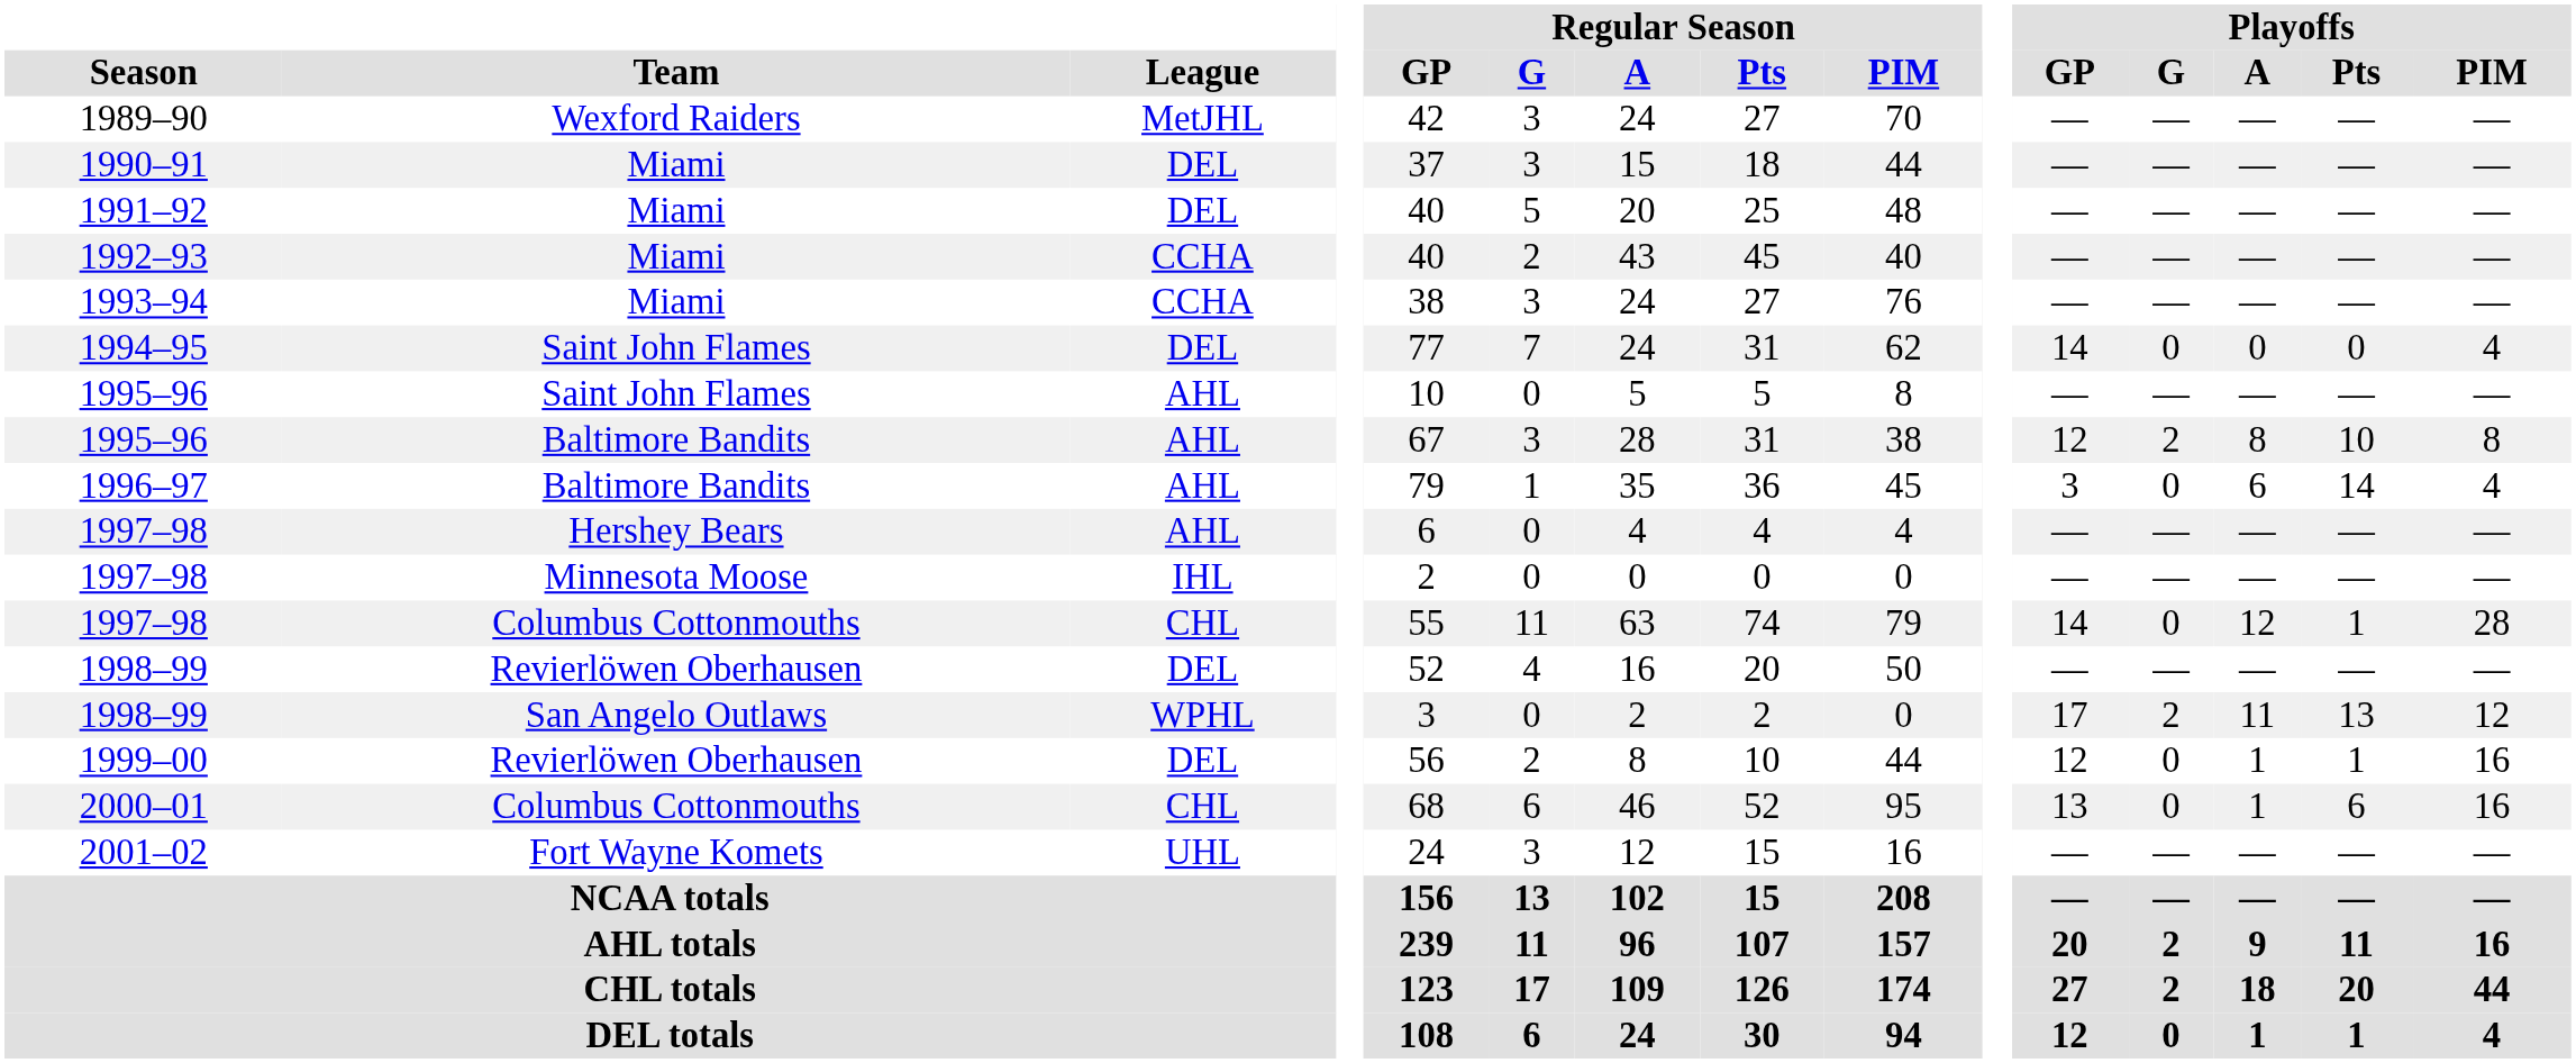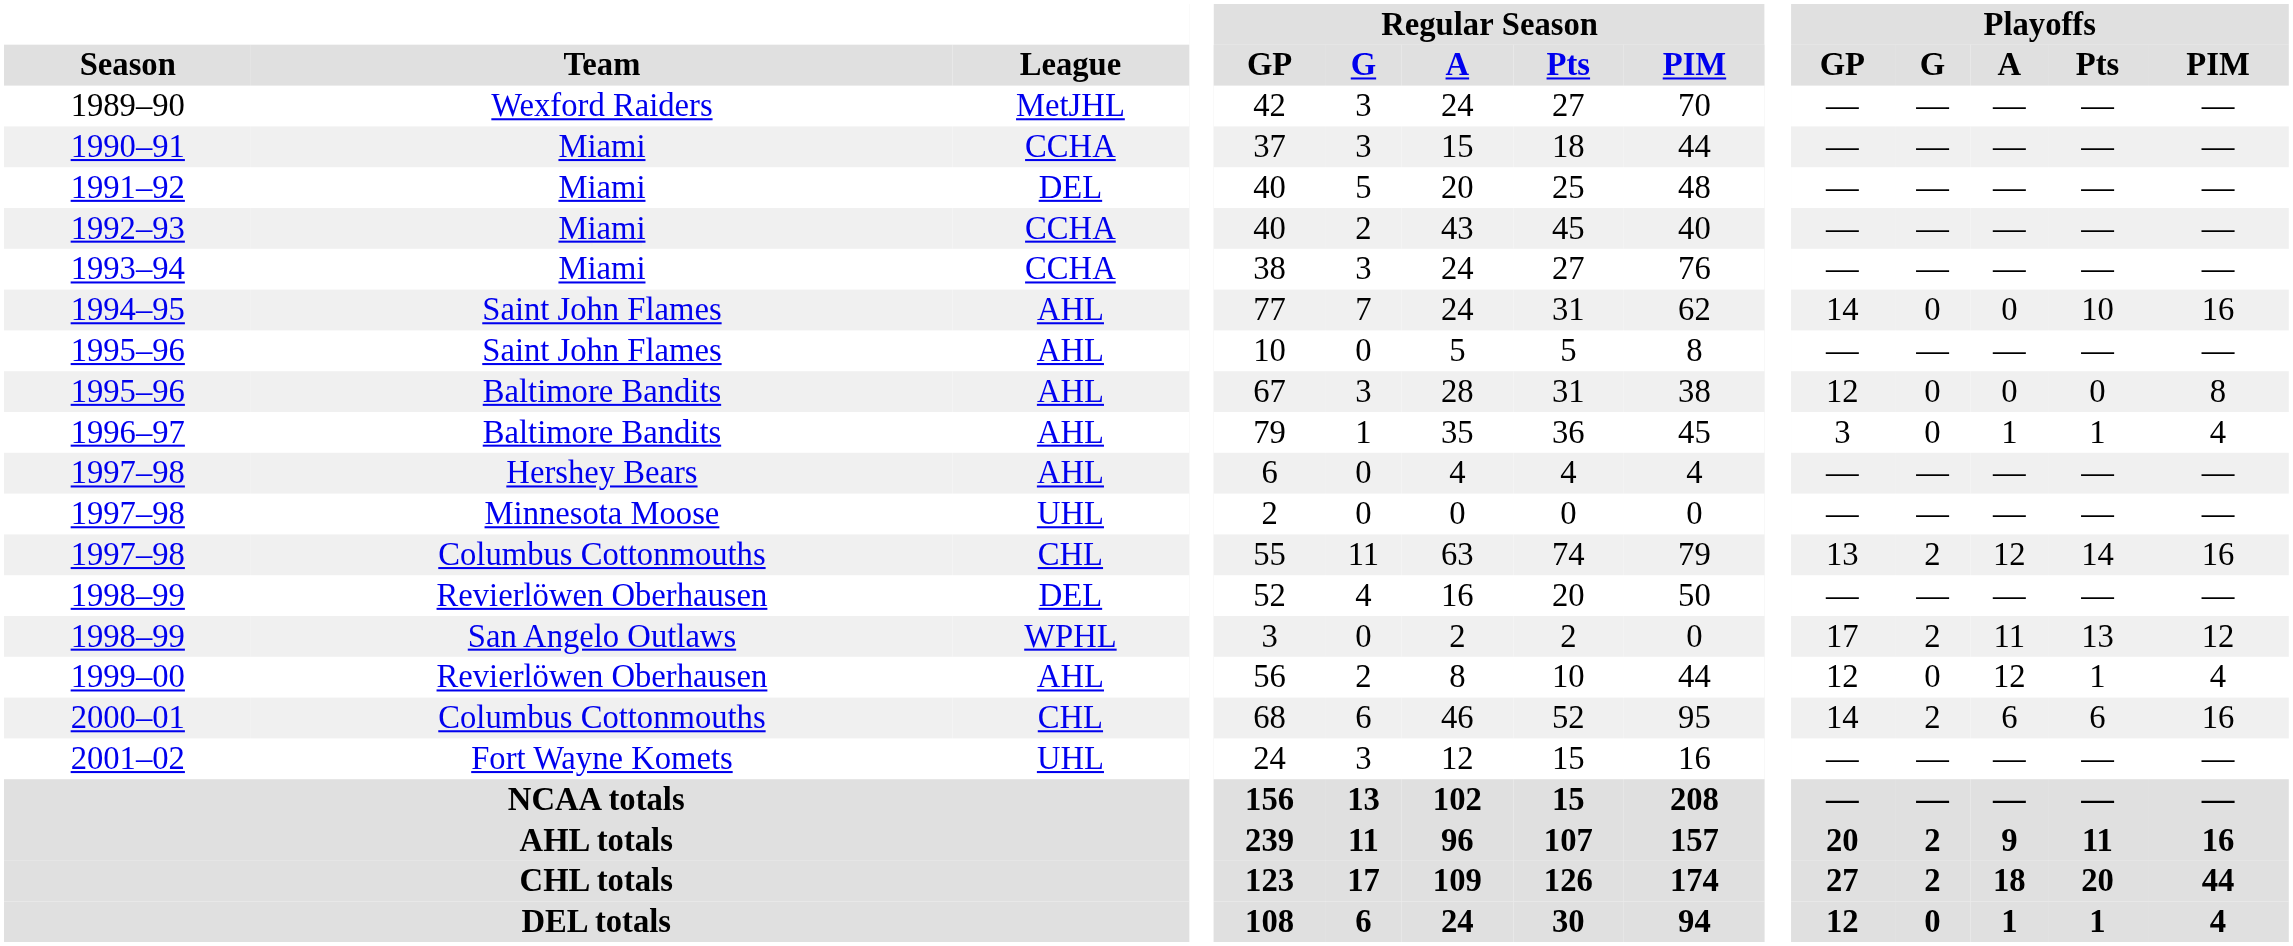1990–91 | League: DEL -> CCHA
1994–95 | League: DEL -> AHL
1994–95 | Playoffs / Pts: 0 -> 10
1994–95 | Playoffs / PIM: 4 -> 16
1995–96 / Baltimore Bandits | Playoffs / G: 2 -> 0
1995–96 / Baltimore Bandits | Playoffs / A: 8 -> 0
1995–96 / Baltimore Bandits | Playoffs / Pts: 10 -> 0
1996–97 | Playoffs / A: 6 -> 1
1996–97 | Playoffs / Pts: 14 -> 1
1997–98 / Minnesota Moose | League: IHL -> UHL
1997–98 / Columbus Cottonmouths | Playoffs / GP: 14 -> 13
1997–98 / Columbus Cottonmouths | Playoffs / G: 0 -> 2
1997–98 / Columbus Cottonmouths | Playoffs / Pts: 1 -> 14
1997–98 / Columbus Cottonmouths | Playoffs / PIM: 28 -> 16
1999–00 | League: DEL -> AHL
1999–00 | Playoffs / A: 1 -> 12
1999–00 | Playoffs / PIM: 16 -> 4
2000–01 | Playoffs / GP: 13 -> 14
2000–01 | Playoffs / G: 0 -> 2
2000–01 | Playoffs / A: 1 -> 6
